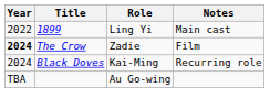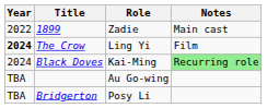1899 | Role: Ling Yi -> Zadie
The Crow | Role: Zadie -> Ling Yi
Black Doves | Notes: no background -> lightgreen background
+ row: TBA | Bridgerton | Posy Li
